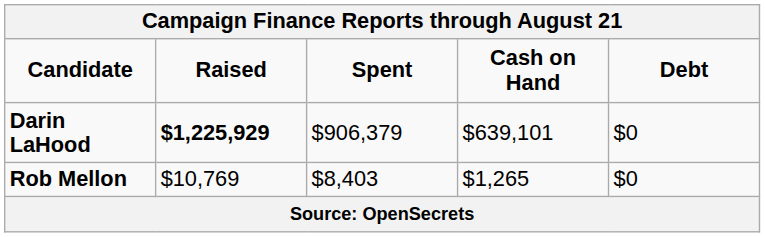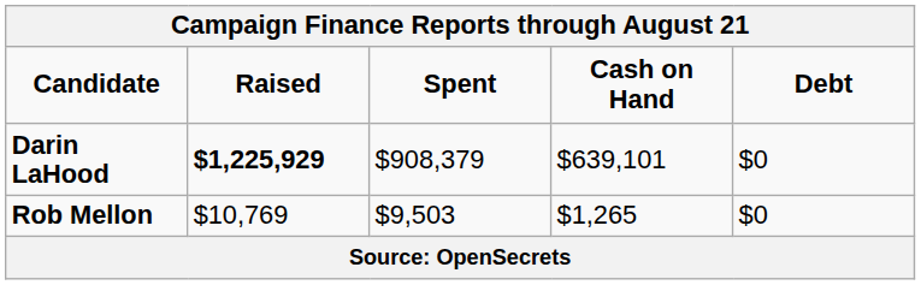Darin LaHood | Spent: $906,379 -> $908,379
Rob Mellon | Spent: $8,403 -> $9,503
